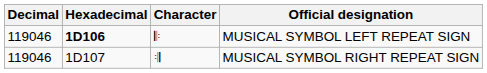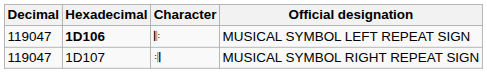MUSICAL SYMBOL LEFT REPEAT SIGN | Decimal: 119046 -> 119047
MUSICAL SYMBOL RIGHT REPEAT SIGN | Decimal: 119046 -> 119047
